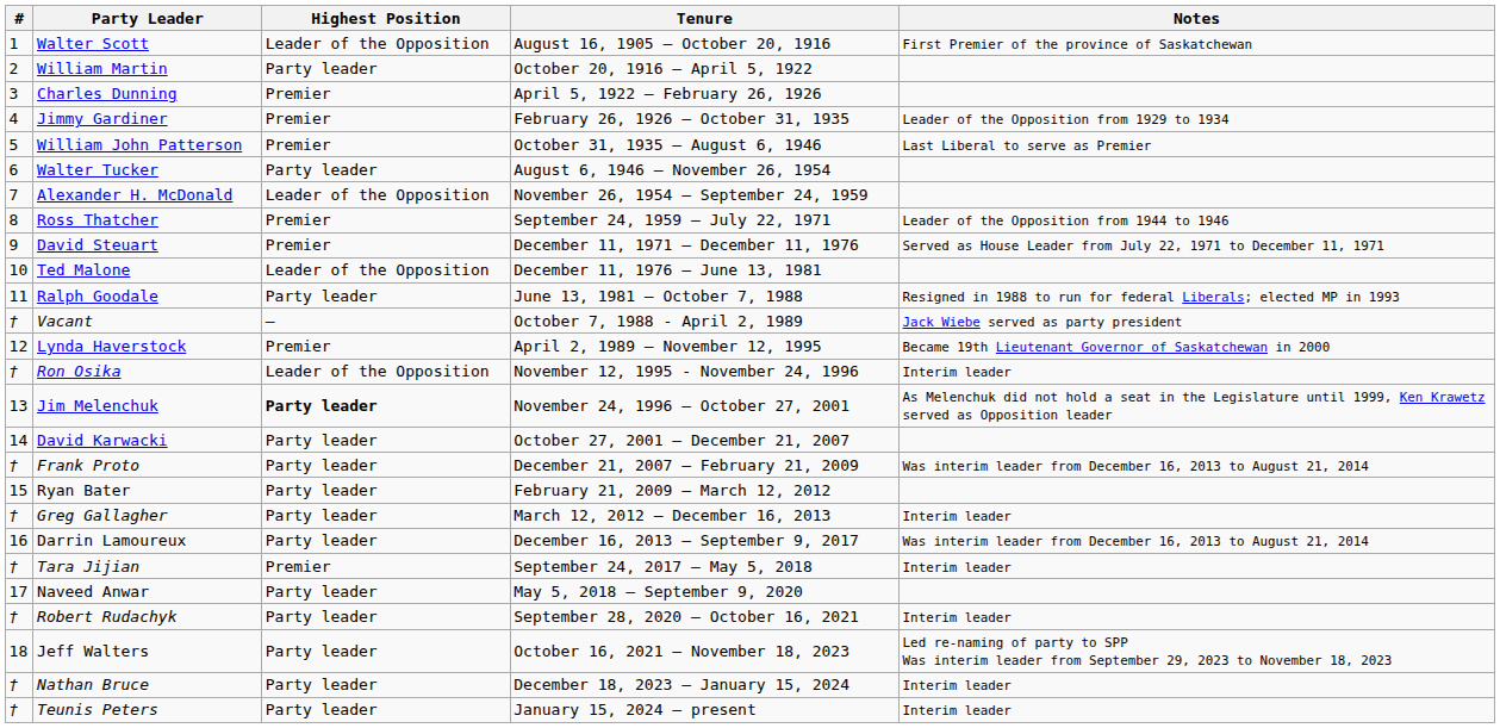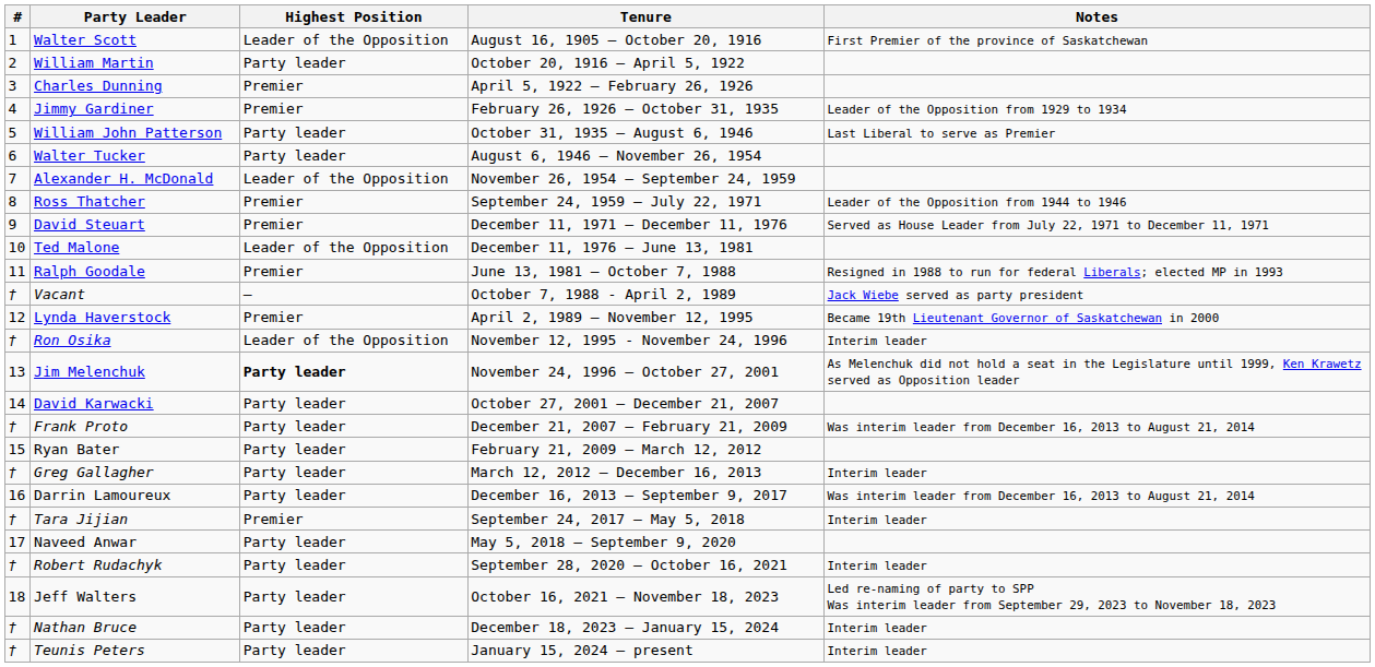William John Patterson | Highest Position: Premier -> Party leader
Ralph Goodale | Highest Position: Party leader -> Premier
